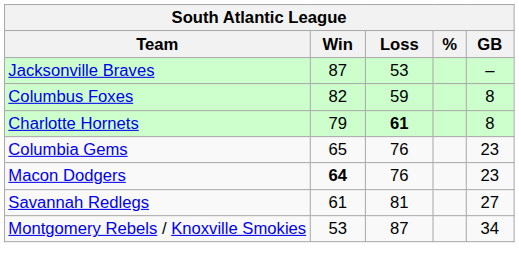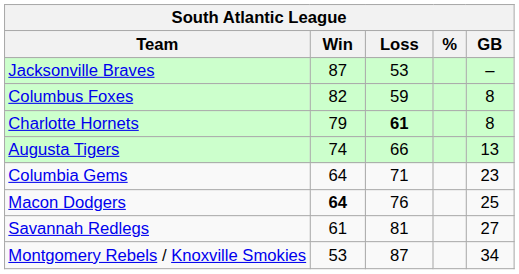+ row: Augusta Tigers | 74 | 66 | 13
Columbia Gems | Win: 65 -> 64
Columbia Gems | Loss: 76 -> 71
Macon Dodgers | GB: 23 -> 25
